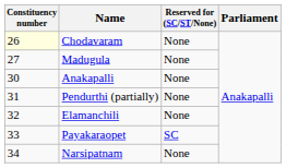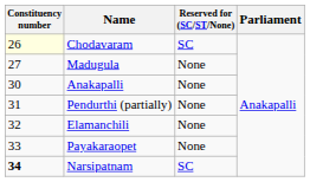Chodavaram | Reserved for (SC/ST/None): None -> SC
Payakaraopet | Reserved for (SC/ST/None): SC -> None
Narsipatnam | Constituency number: normal -> bold
Narsipatnam | Reserved for (SC/ST/None): None -> SC
